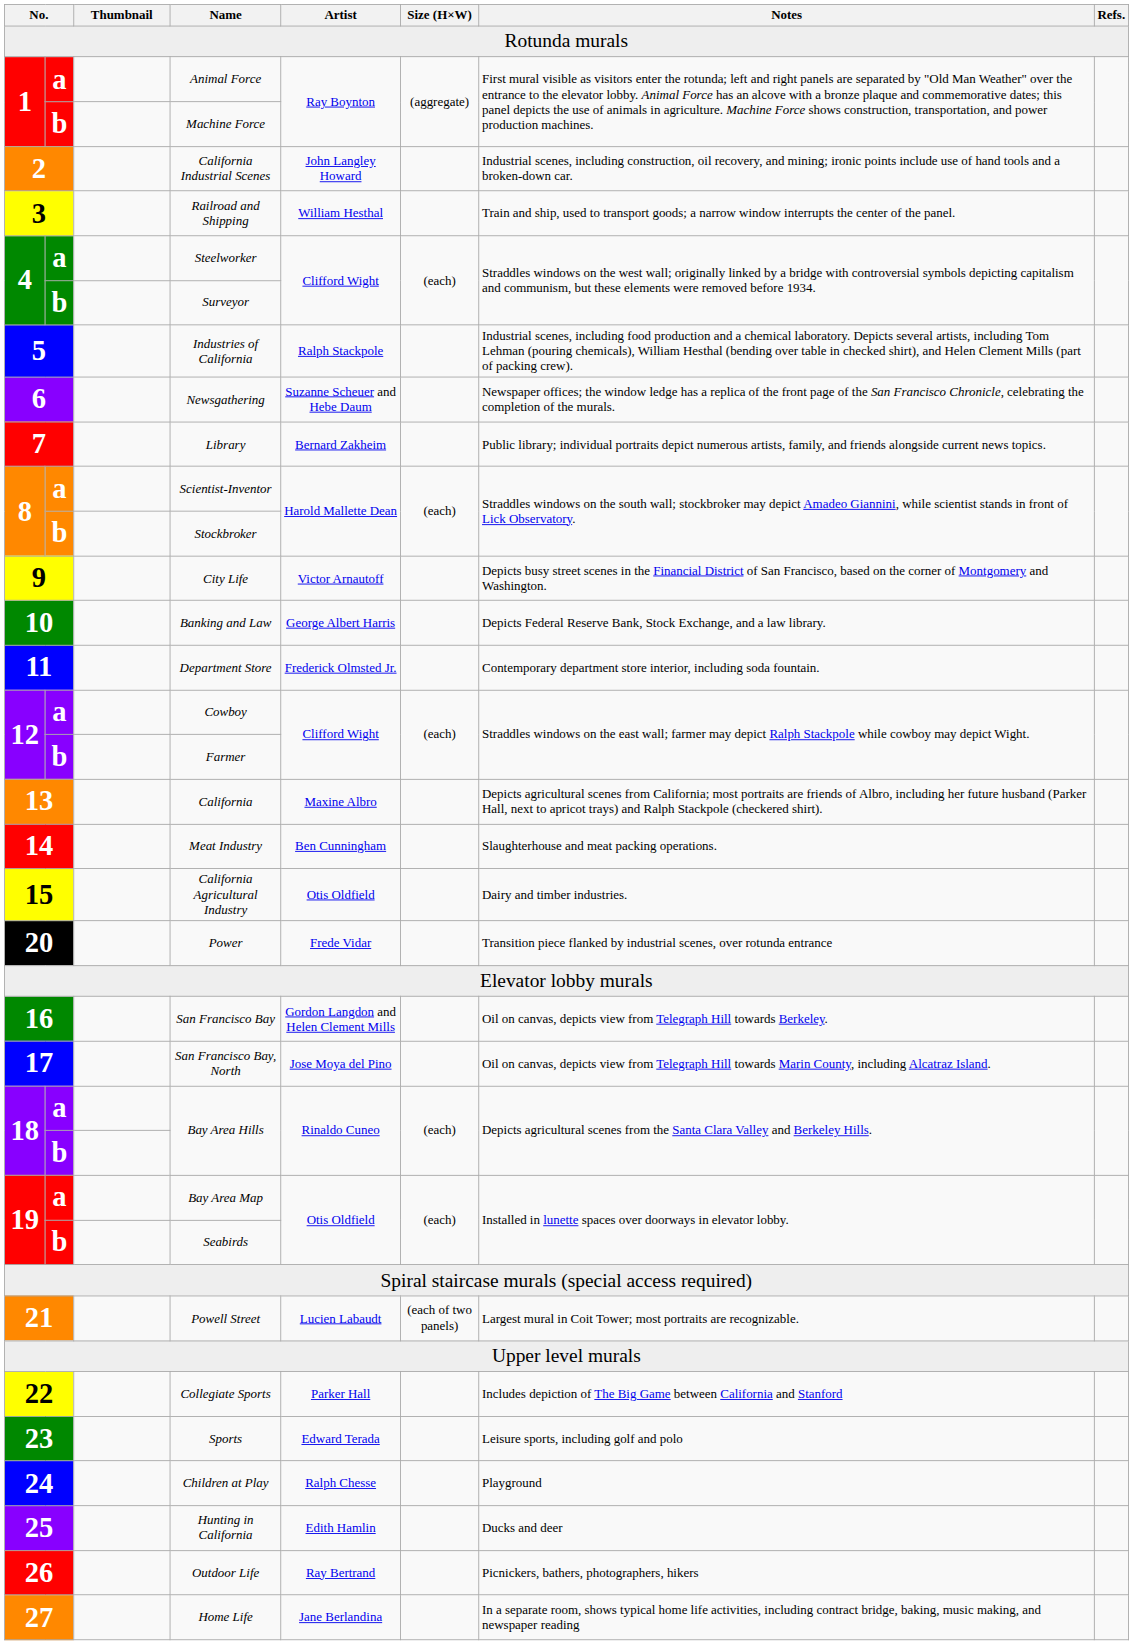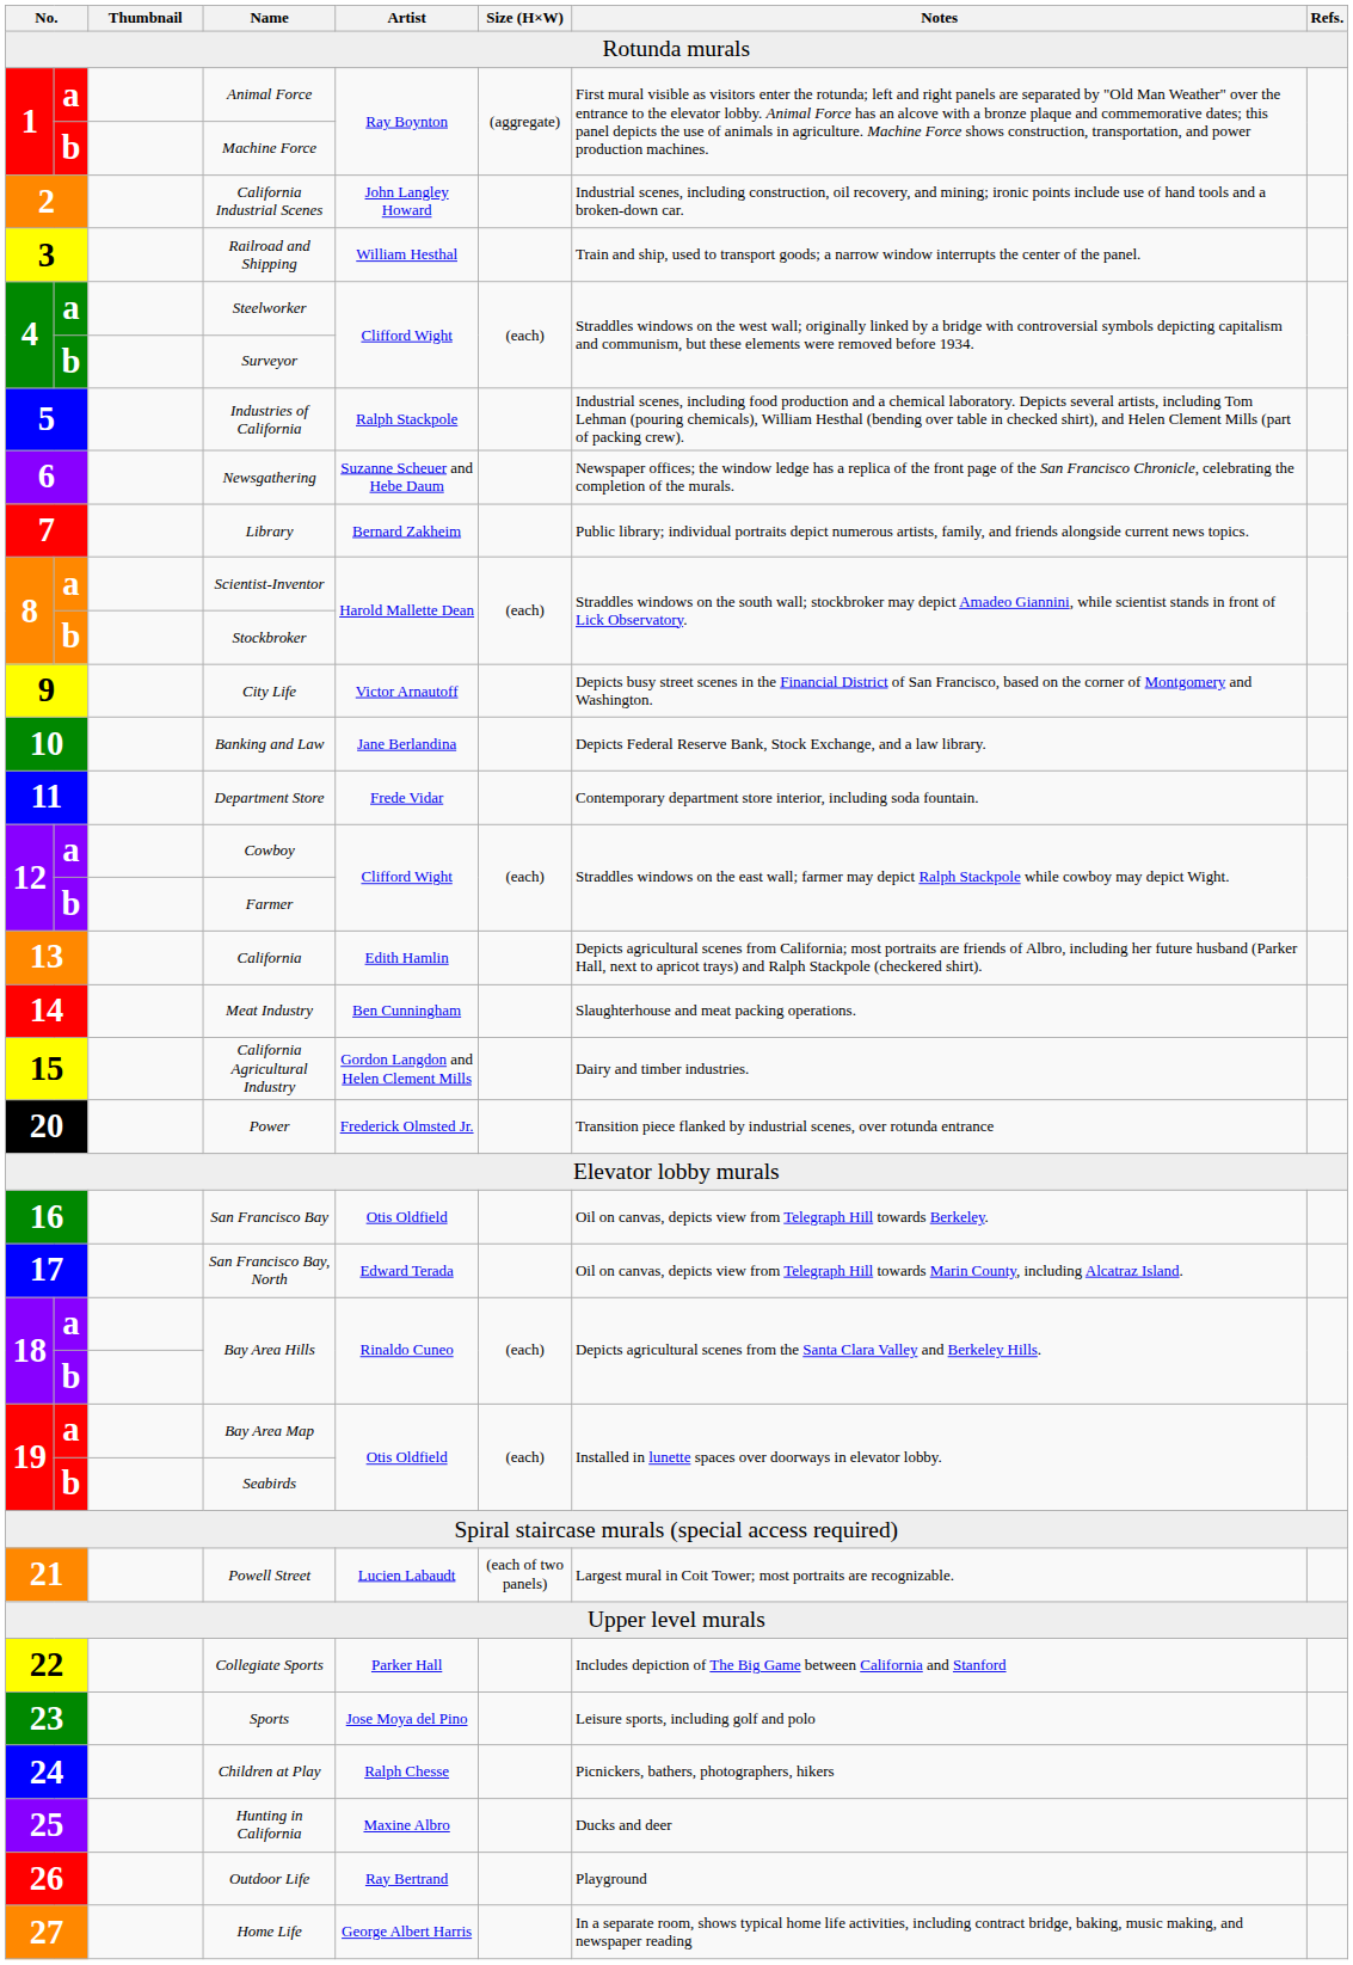Banking and Law | Artist: George Albert Harris -> Jane Berlandina
Department Store | Artist: Frederick Olmsted Jr. -> Frede Vidar
California | Artist: Maxine Albro -> Edith Hamlin
California Agricultural Industry | Artist: Otis Oldfield -> Gordon Langdon and Helen Clement Mills
Power | Artist: Frede Vidar -> Frederick Olmsted Jr.
San Francisco Bay | Artist: Gordon Langdon and Helen Clement Mills -> Otis Oldfield
San Francisco Bay, North | Artist: Jose Moya del Pino -> Edward Terada
Sports | Artist: Edward Terada -> Jose Moya del Pino
Children at Play | Notes: Playground -> Picnickers, bathers, photographers, hikers
Hunting in California | Artist: Edith Hamlin -> Maxine Albro
Outdoor Life | Notes: Picnickers, bathers, photographers, hikers -> Playground
Home Life | Artist: Jane Berlandina -> George Albert Harris
